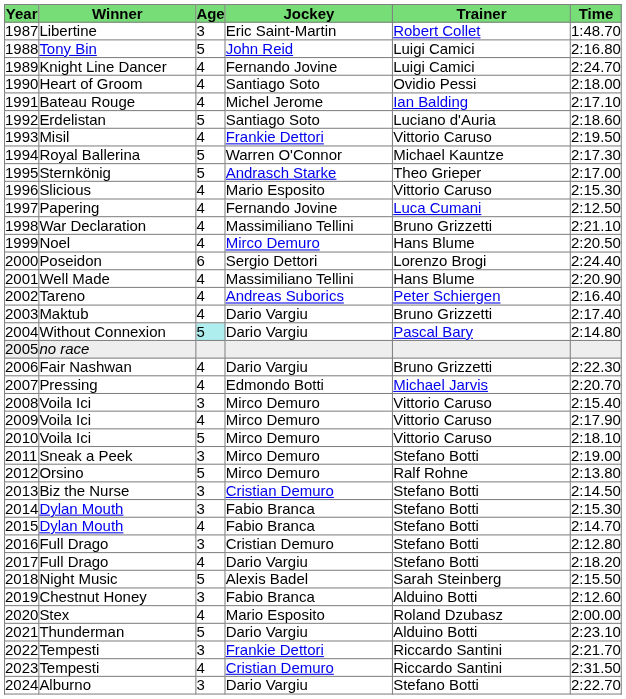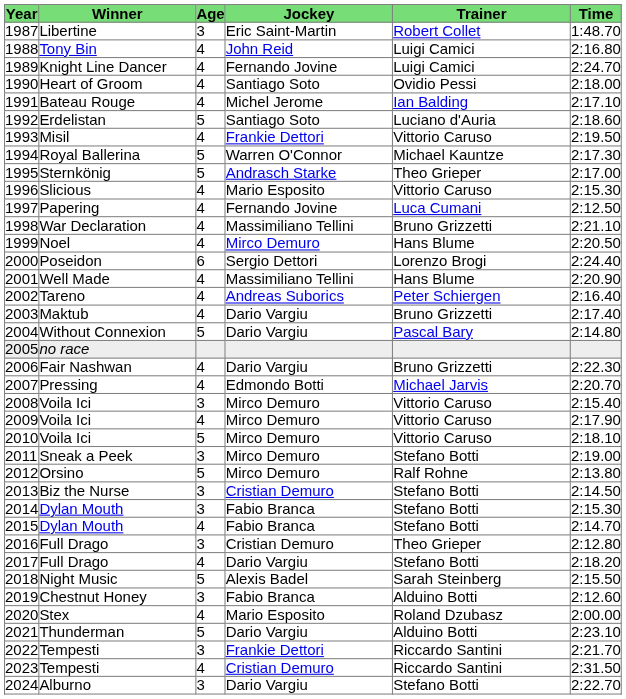1988 | Age: 5 -> 4
2004 | Age: paleturquoise background -> no background
2016 | Trainer: Stefano Botti -> Theo Grieper
